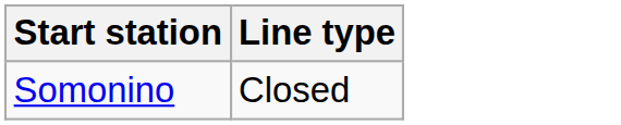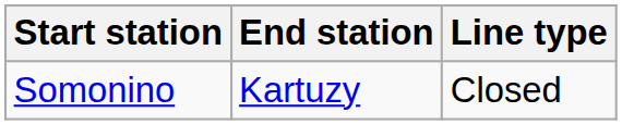+ column: End station | Kartuzy
